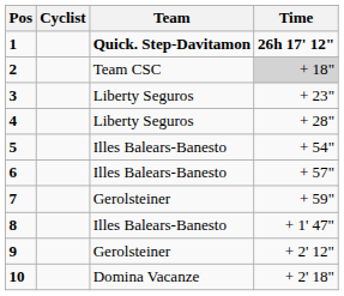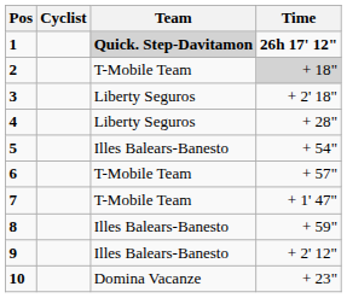1 | Team: no background -> lightgrey background
2 | Team: Team CSC -> T-Mobile Team
3 | Time: + 23" -> + 2' 18"
6 | Team: Illes Balears-Banesto -> T-Mobile Team
7 | Team: Gerolsteiner -> T-Mobile Team
7 | Time: + 59" -> + 1' 47"
8 | Time: + 1' 47" -> + 59"
9 | Team: Gerolsteiner -> Illes Balears-Banesto
10 | Time: + 2' 18" -> + 23"
